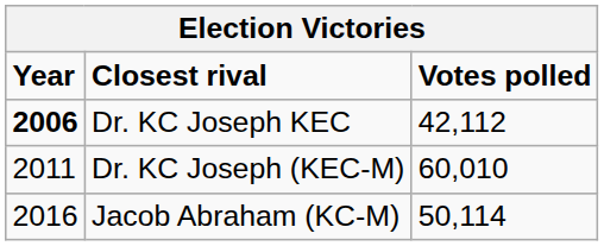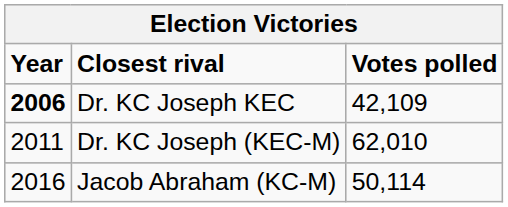Dr. KC Joseph KEC | Votes polled: 42,112 -> 42,109
Dr. KC Joseph (KEC-M) | Votes polled: 60,010 -> 62,010
